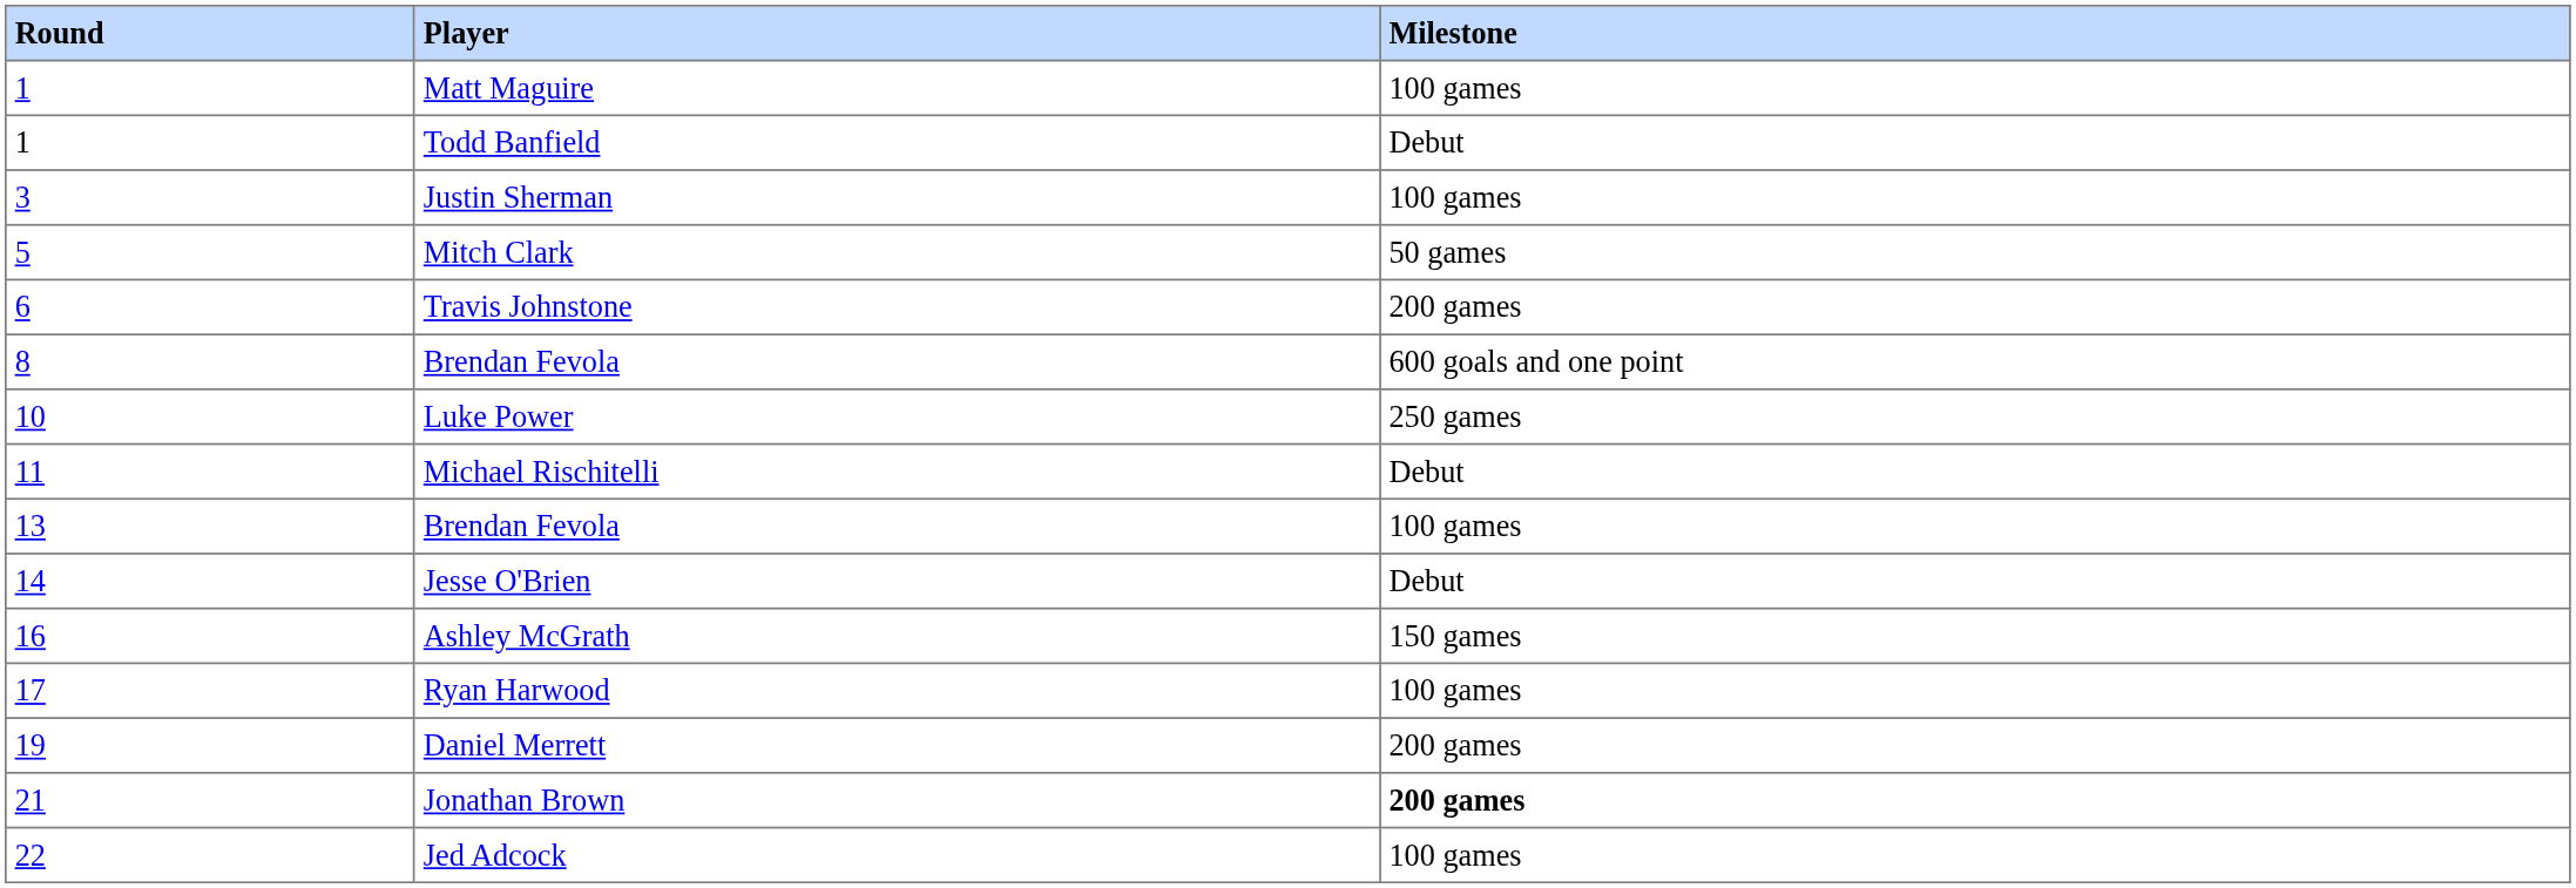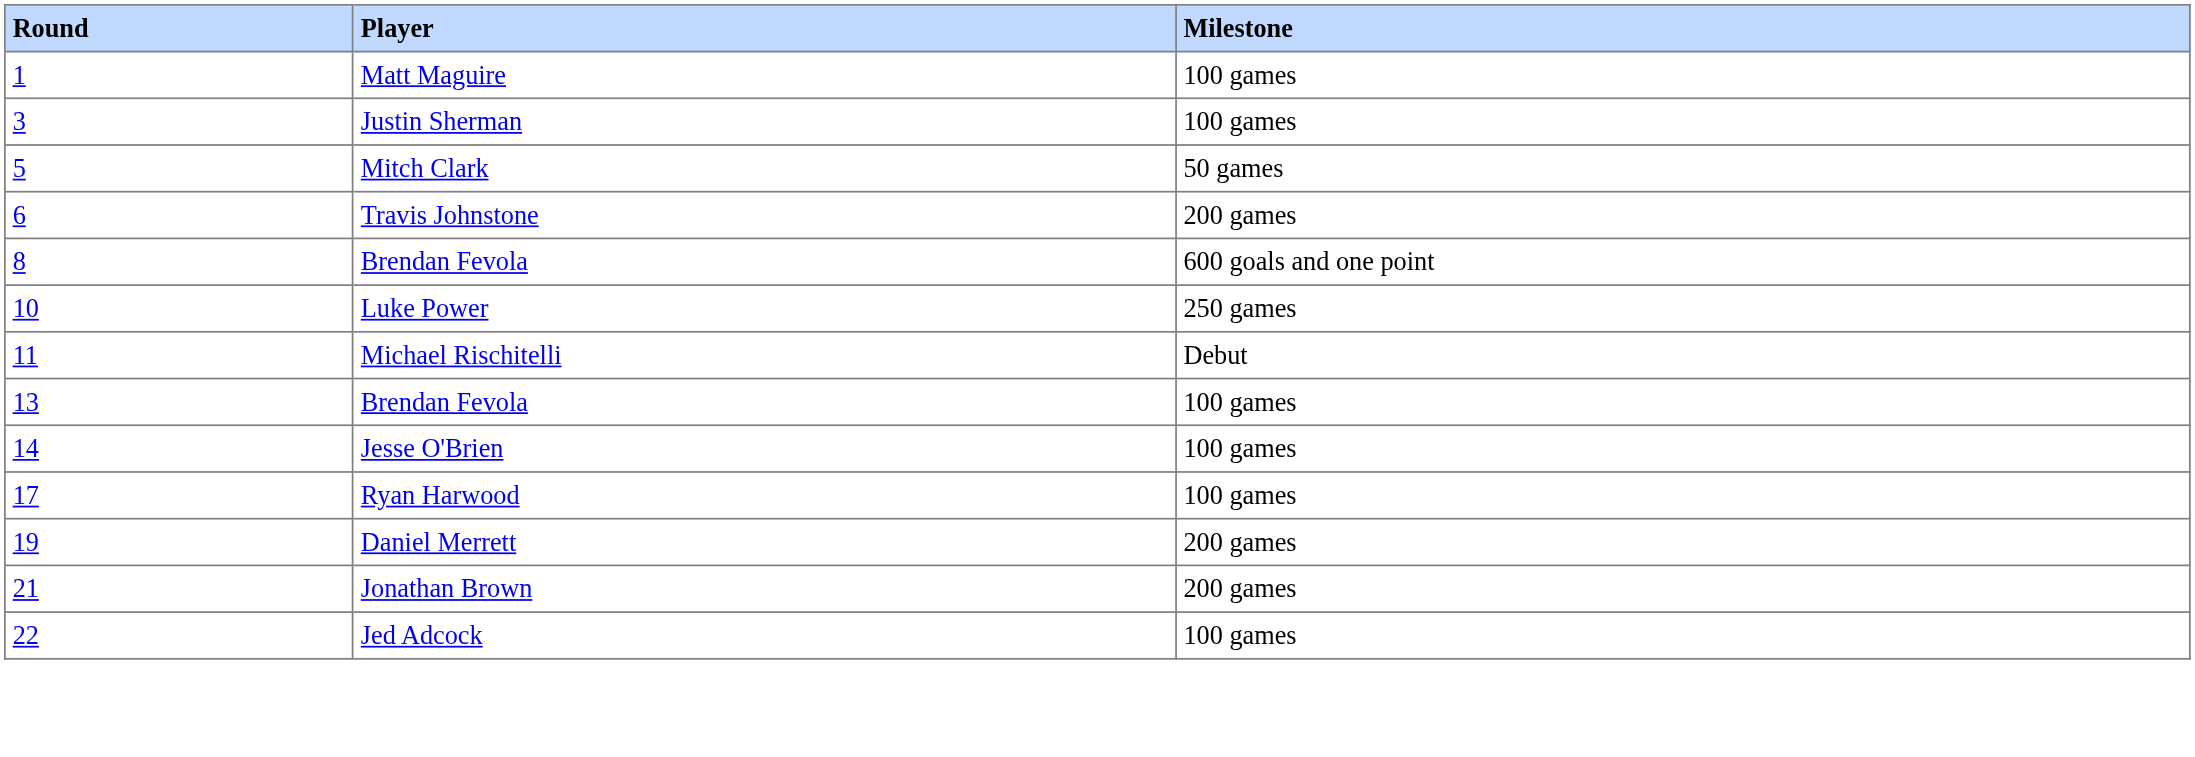- row: 1 | Todd Banfield | Debut
Jesse O'Brien | Milestone: Debut -> 100 games
- row: 16 | Ashley McGrath | 150 games
Jonathan Brown | Milestone: bold -> normal
